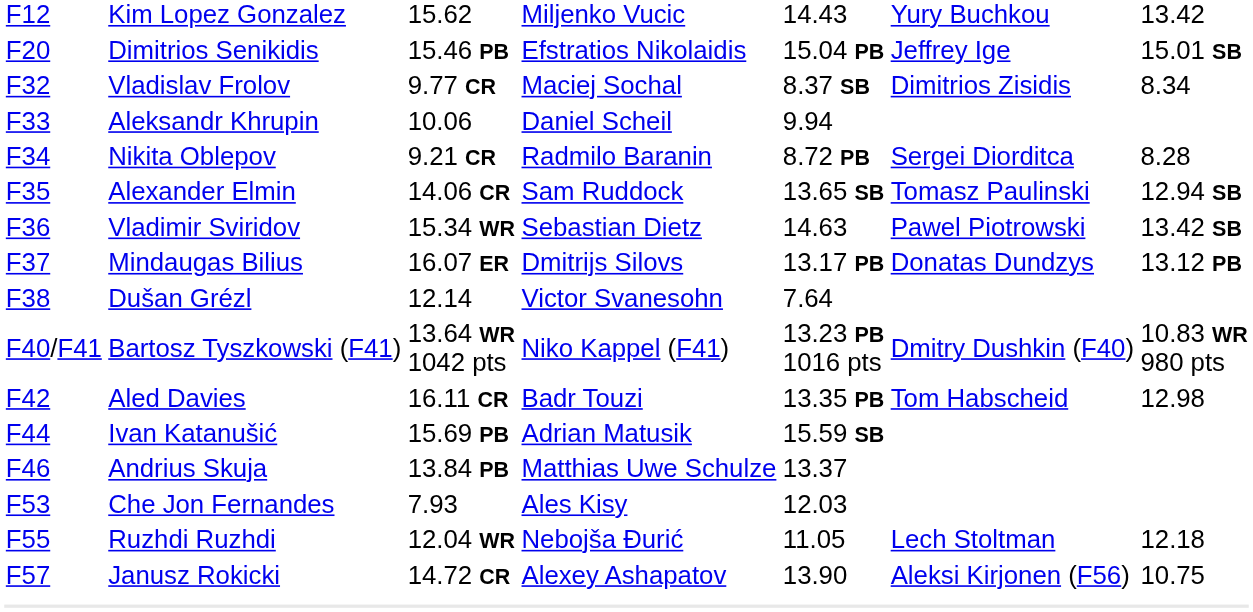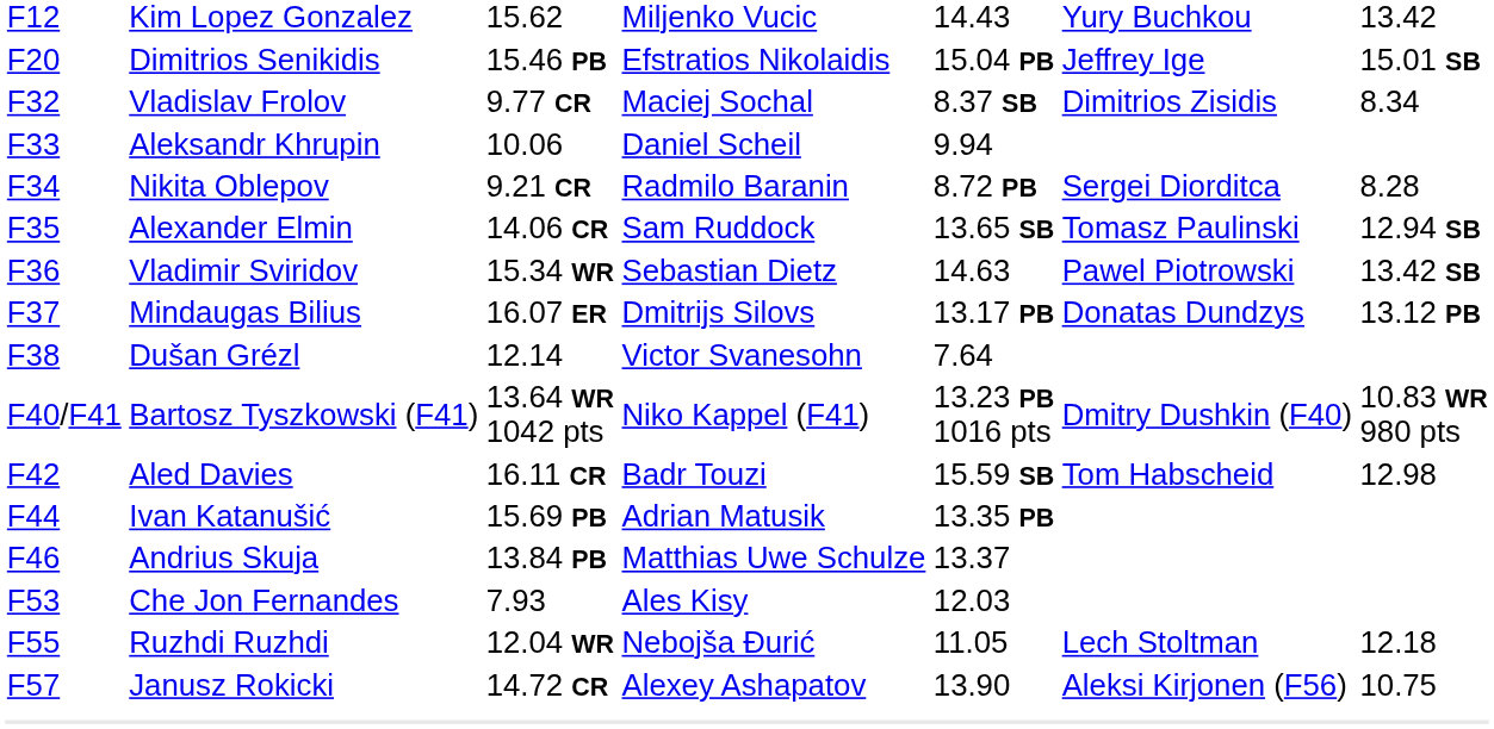Aled Davies | column 5: 13.35 PB -> 15.59 SB
Ivan Katanušić | column 5: 15.59 SB -> 13.35 PB
